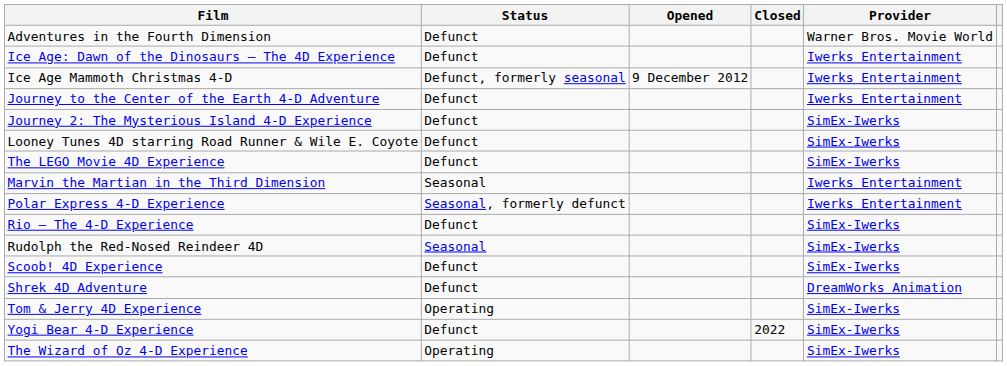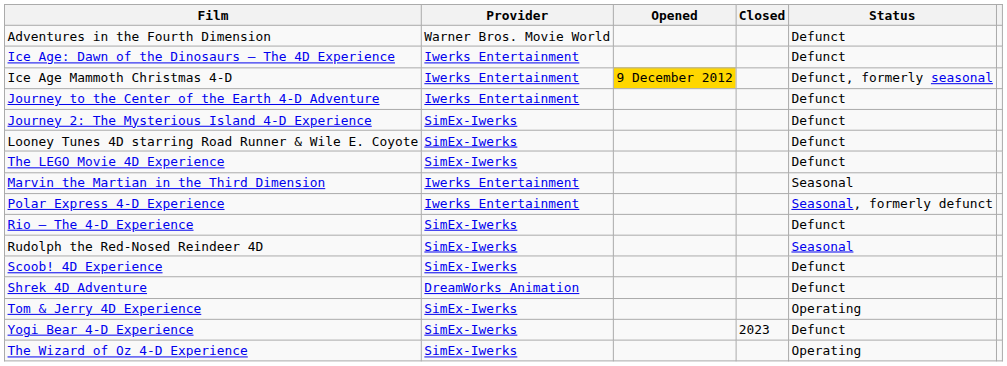columns swapped: Provider <-> Status
Ice Age Mammoth Christmas 4-D | Opened: no background -> gold background
Yogi Bear 4-D Experience | Closed: 2022 -> 2023
